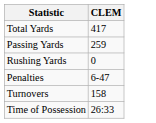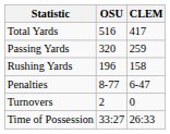+ column: OSU | 516 | 320 | 196 | 8-77 | 2 | 33:27
Rushing Yards | CLEM: 0 -> 158
Turnovers | CLEM: 158 -> 0
